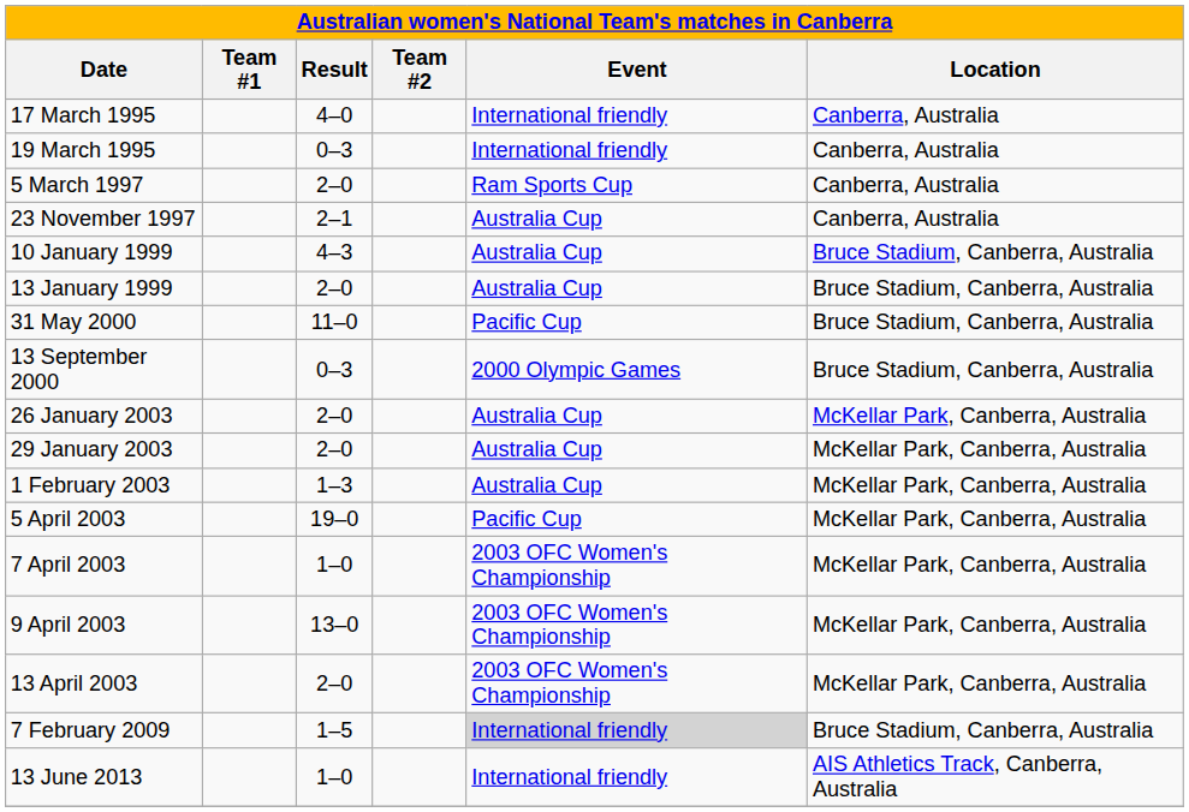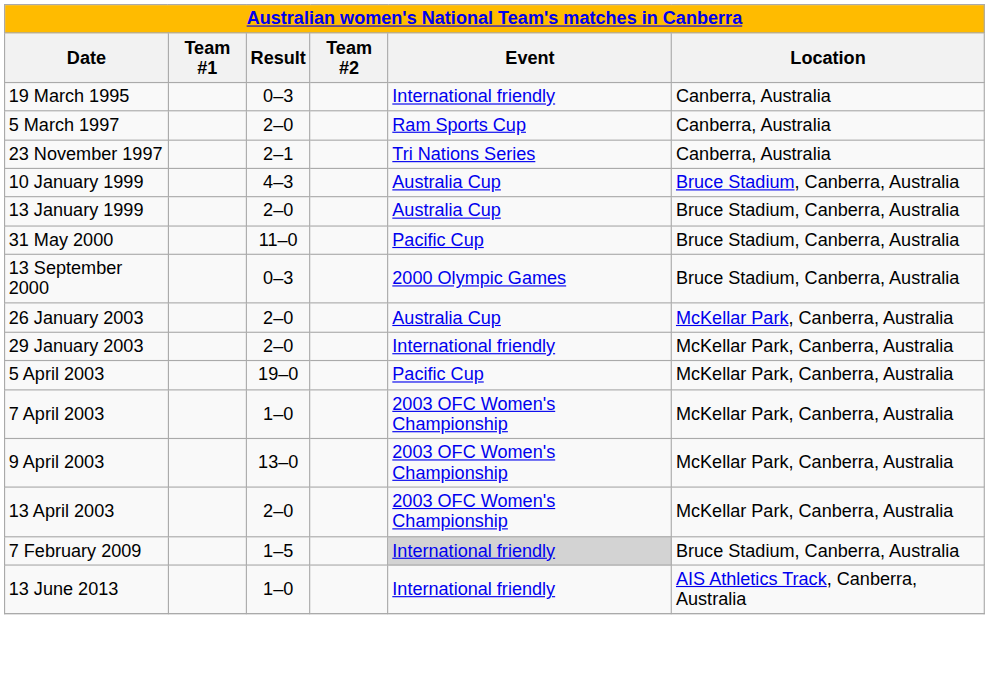- row: 17 March 1995 | 4–0 | International friendly | Canberra, Australia
23 November 1997 | Event: Australia Cup -> Tri Nations Series
29 January 2003 | Event: Australia Cup -> International friendly
- row: 1 February 2003 | 1–3 | Australia Cup | McKellar Park, Canberra, Australia
